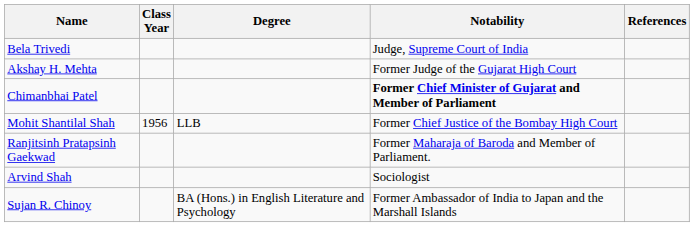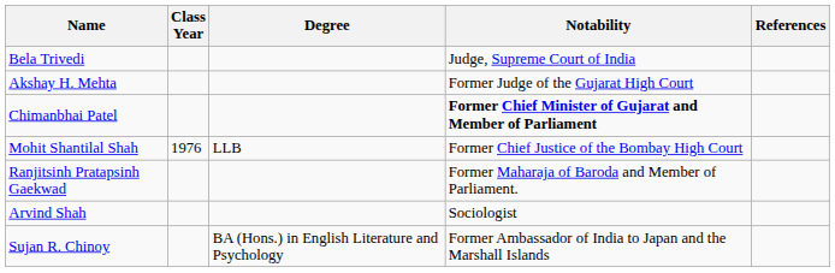Mohit Shantilal Shah | Class Year: 1956 -> 1976
